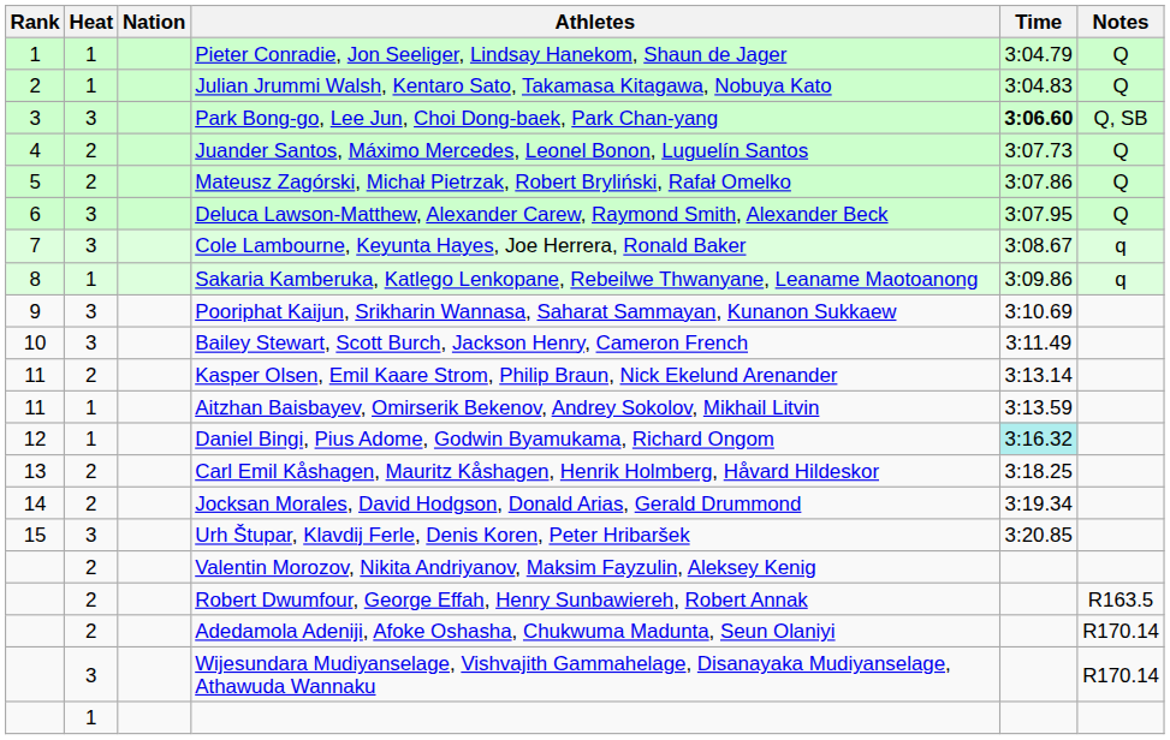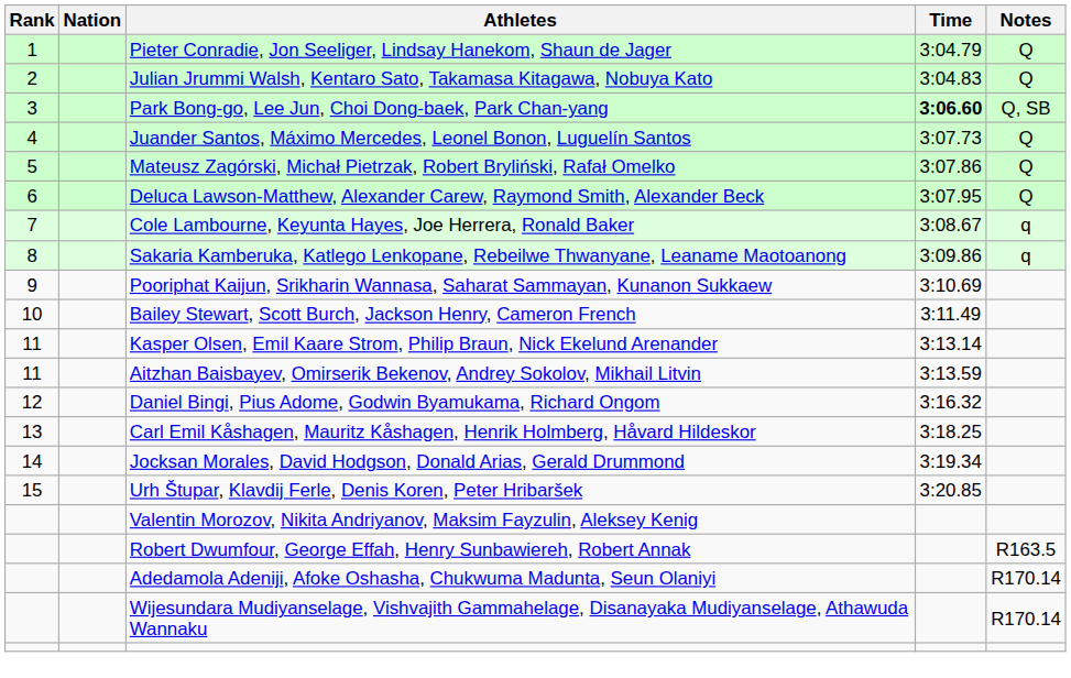- column: Heat | 1 | 1 | 3 | 2 | 2 | 3 | 3 | 1 | 3 | 3 | 2 | 1 | 1 | 2 | 2 | 3 | 2 | 2 | 2 | 3 | 1
Daniel Bingi, Pius Adome, Godwin Byamukama, Richard Ongom | Time: paleturquoise background -> no background
